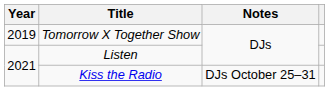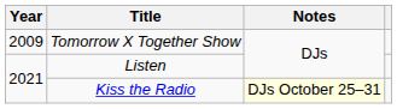Tomorrow X Together Show | Year: 2019 -> 2009
Kiss the Radio | Notes: no background -> lightyellow background
